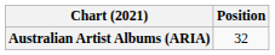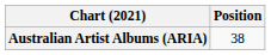Australian Artist Albums (ARIA) | Position: 32 -> 38
